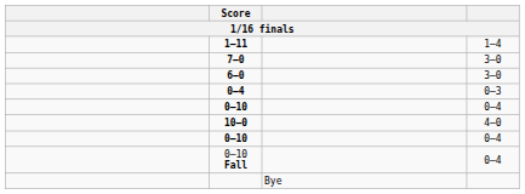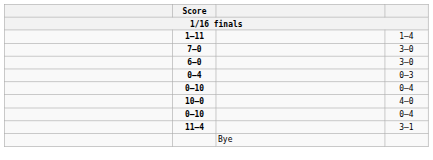- row: 0–10 Fall | 0–4
+ row: 11–4 | 3–1
